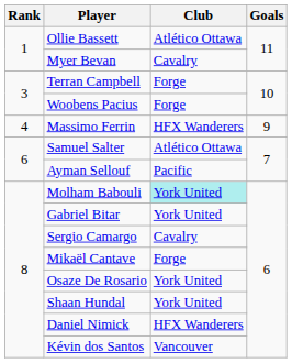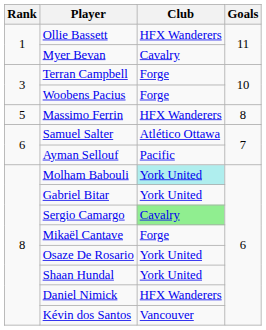Ollie Bassett | Club: Atlético Ottawa -> HFX Wanderers
Massimo Ferrin | Rank: 4 -> 5
Massimo Ferrin | Goals: 9 -> 8
Sergio Camargo | Club: no background -> lightgreen background
